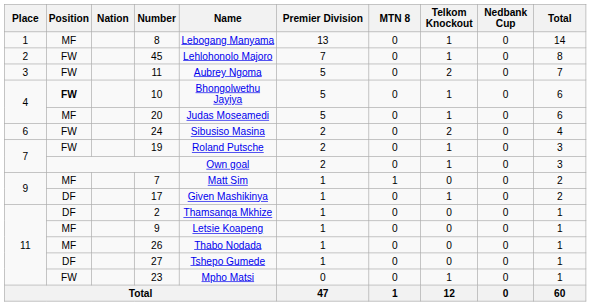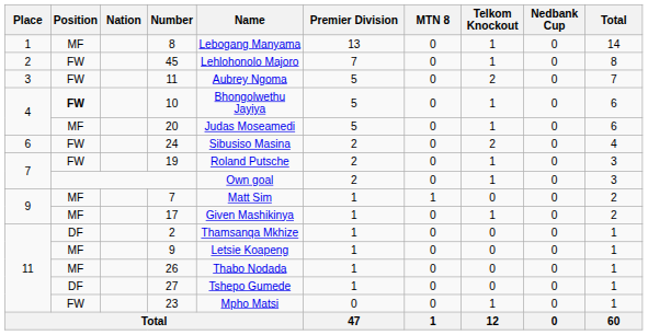17 | Position: DF -> MF
